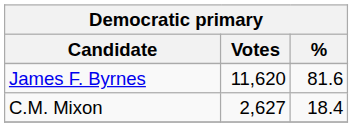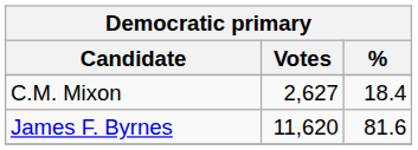rows swapped: James F. Byrnes <-> C.M. Mixon
